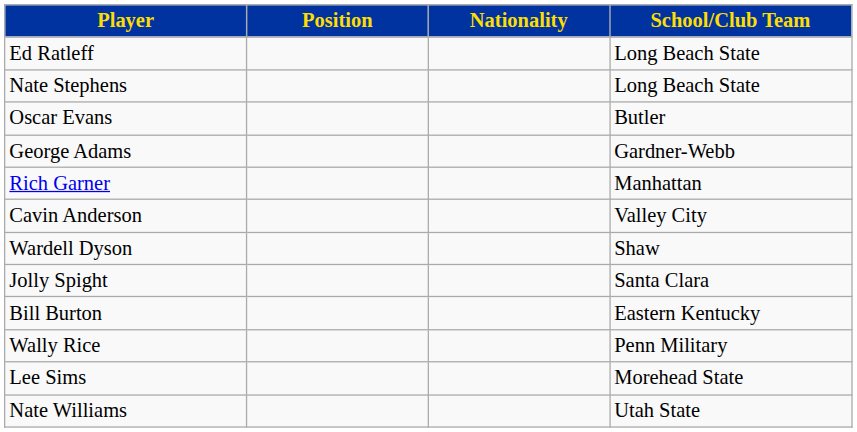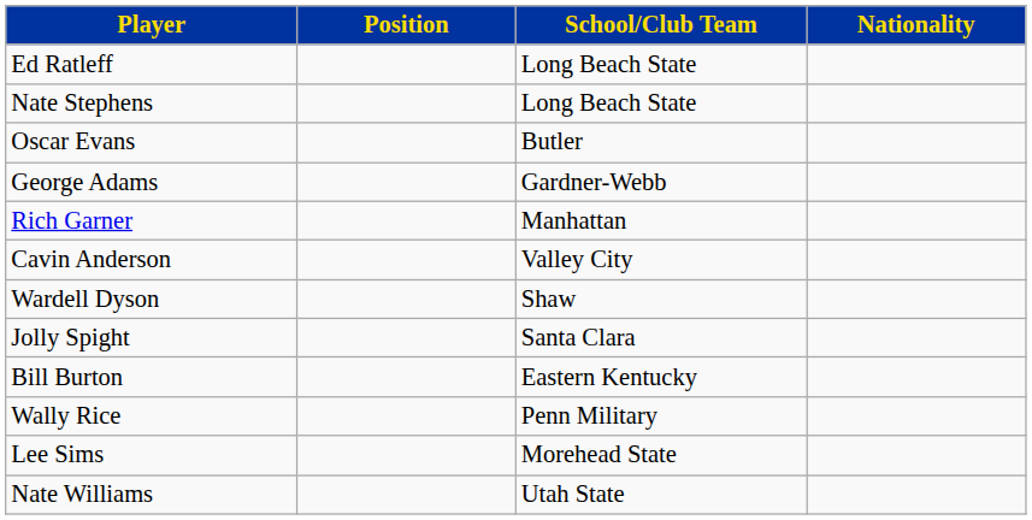columns swapped: Nationality <-> School/Club Team
